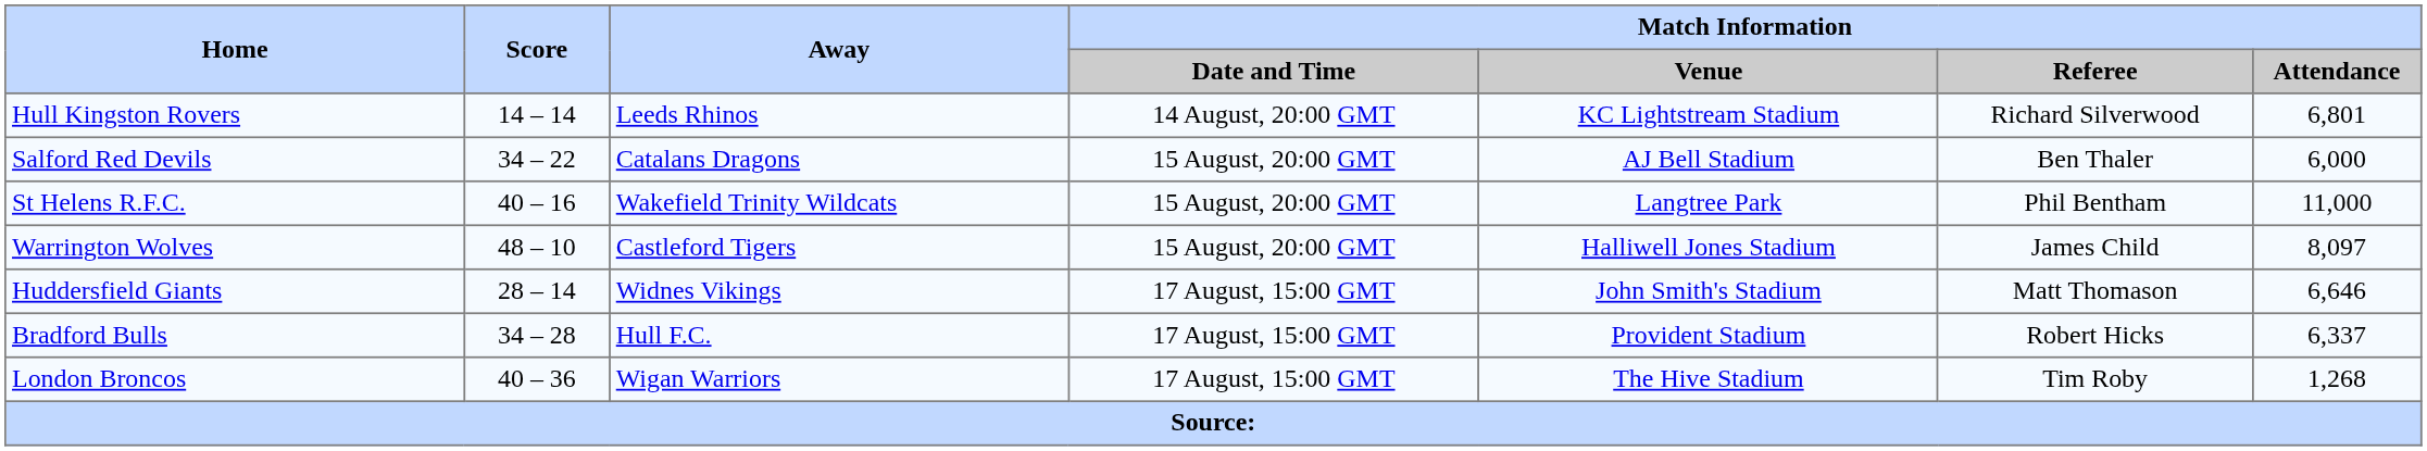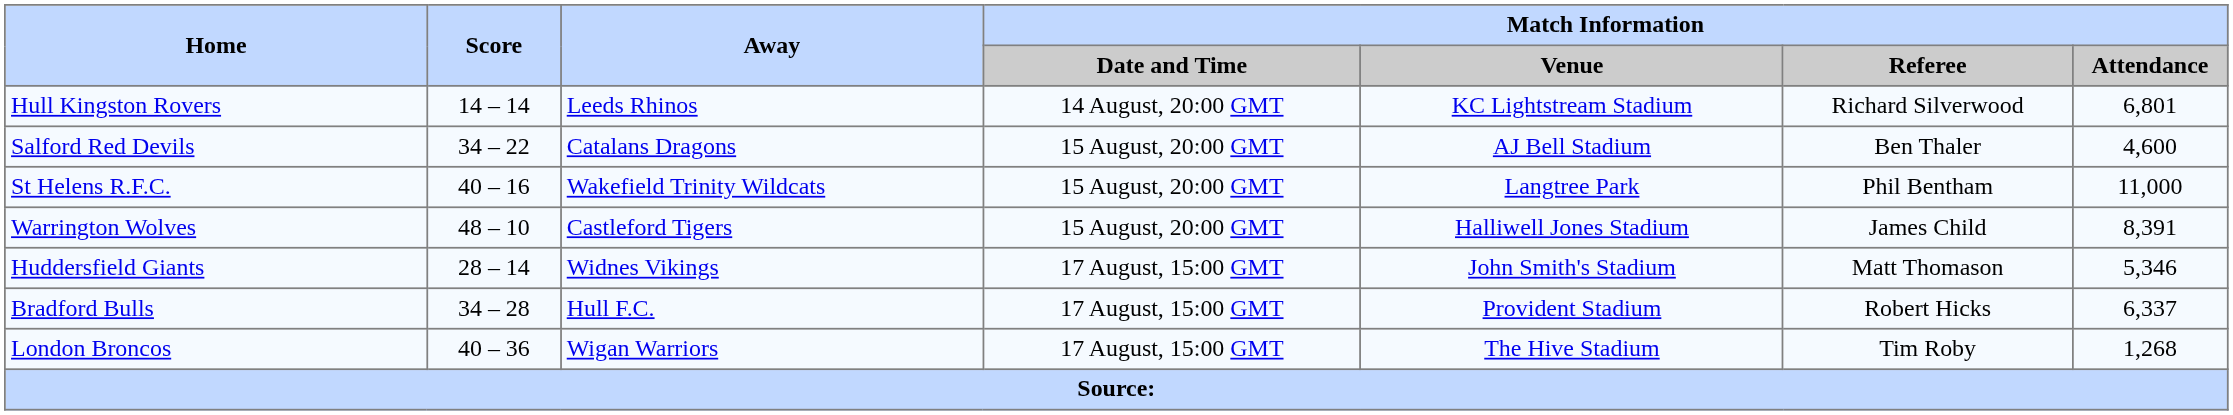Salford Red Devils | Match Information / Attendance: 6,000 -> 4,600
Warrington Wolves | Match Information / Attendance: 8,097 -> 8,391
Huddersfield Giants | Match Information / Attendance: 6,646 -> 5,346
